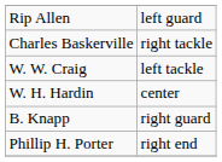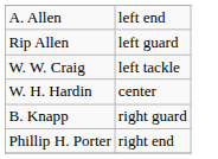+ row: A. Allen | left end
- row: Charles Baskerville | right tackle
